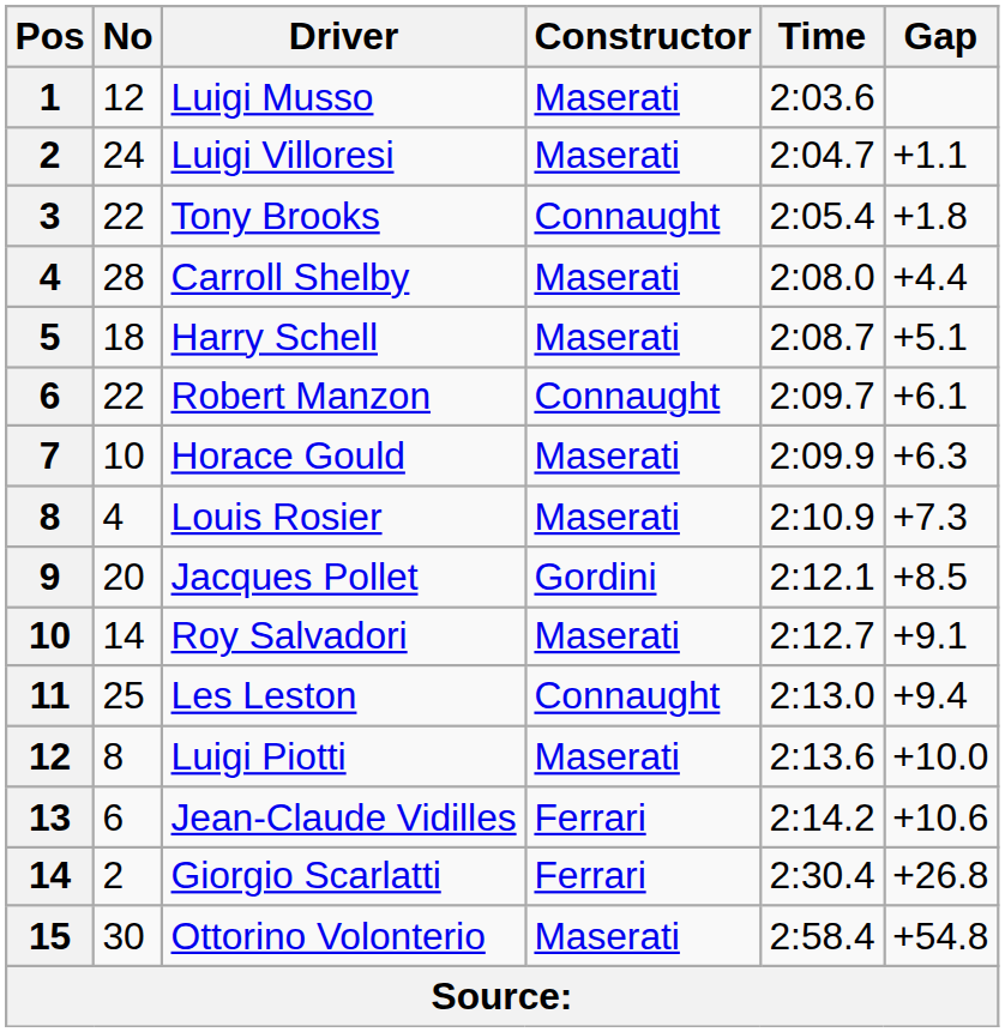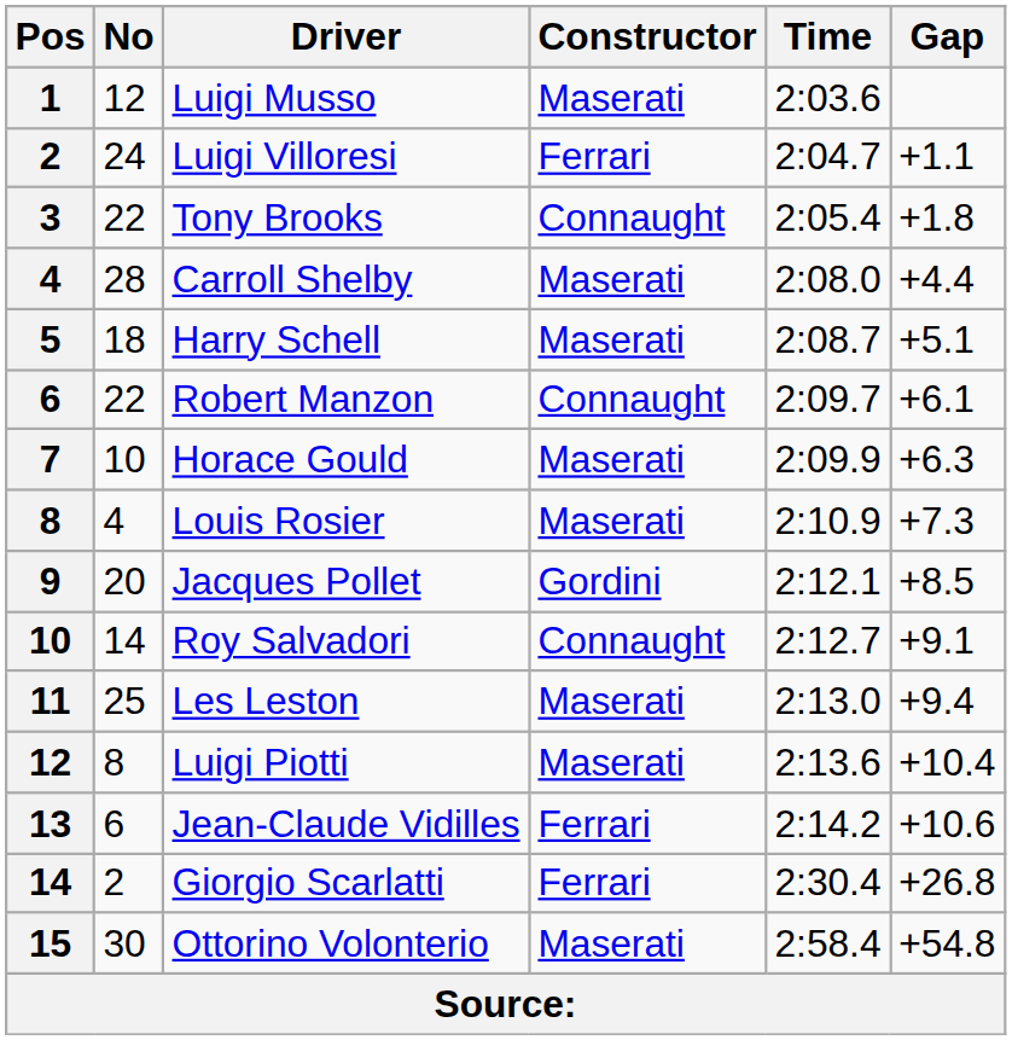Luigi Villoresi | Constructor: Maserati -> Ferrari
Roy Salvadori | Constructor: Maserati -> Connaught
Les Leston | Constructor: Connaught -> Maserati
Luigi Piotti | Gap: +10.0 -> +10.4
